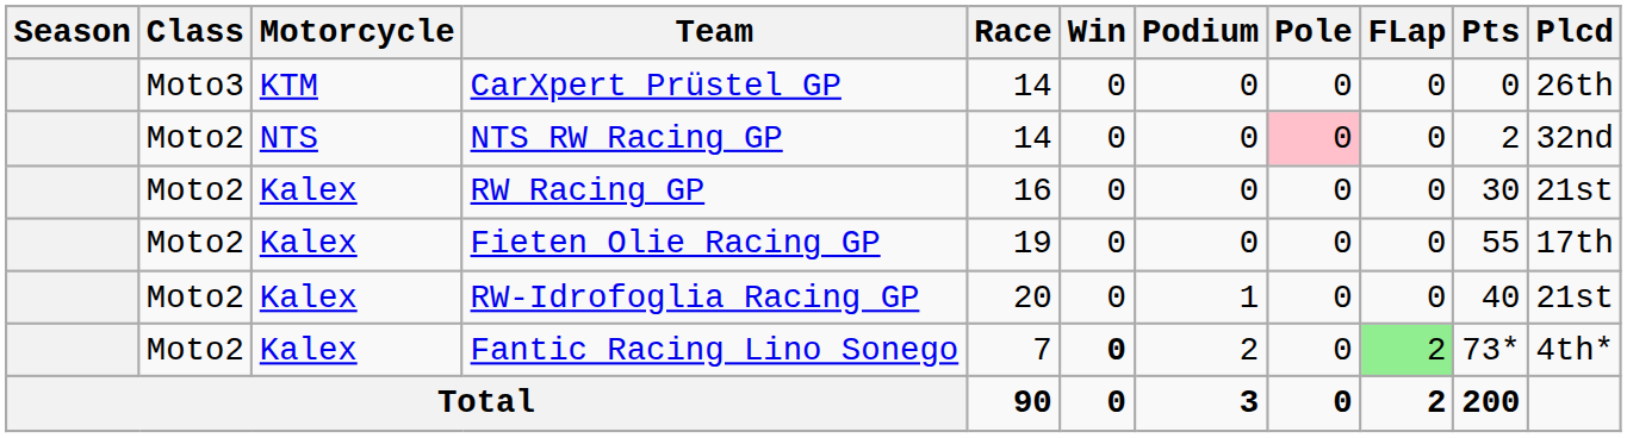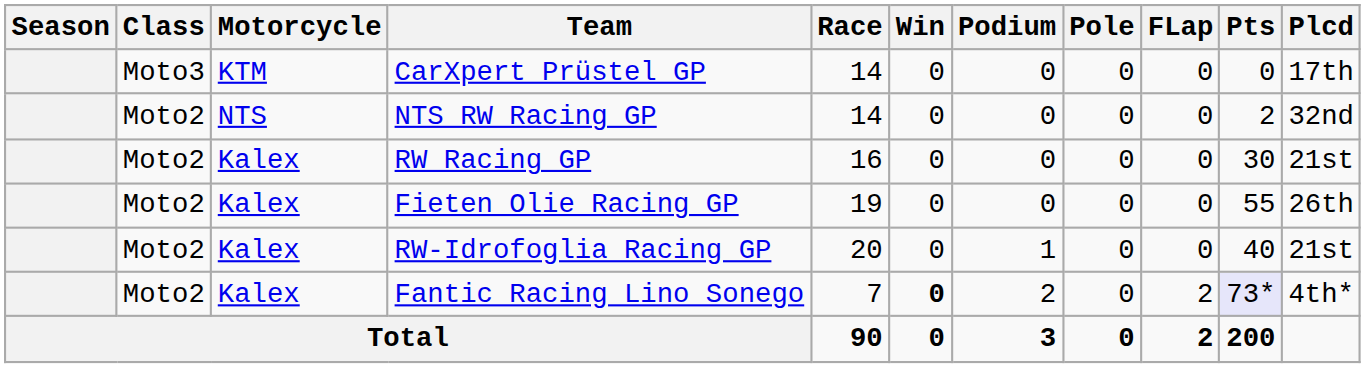CarXpert Prüstel GP | Plcd: 26th -> 17th
NTS RW Racing GP | Pole: pink background -> no background
Fieten Olie Racing GP | Plcd: 17th -> 26th
Fantic Racing Lino Sonego | FLap: lightgreen background -> no background
Fantic Racing Lino Sonego | Pts: no background -> lavender background
